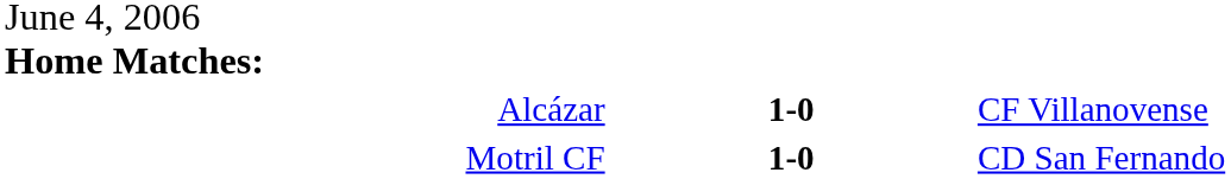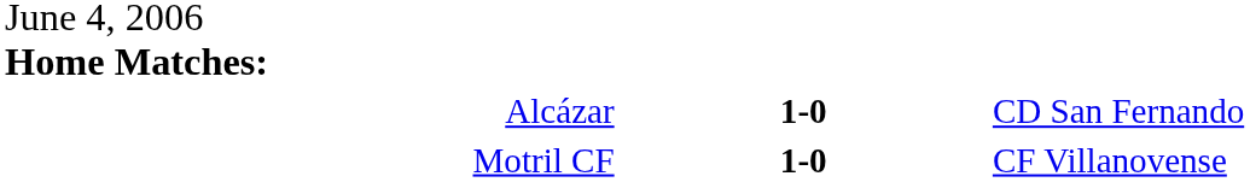Alcázar | column 3: CF Villanovense -> CD San Fernando
Motril CF | column 3: CD San Fernando -> CF Villanovense
